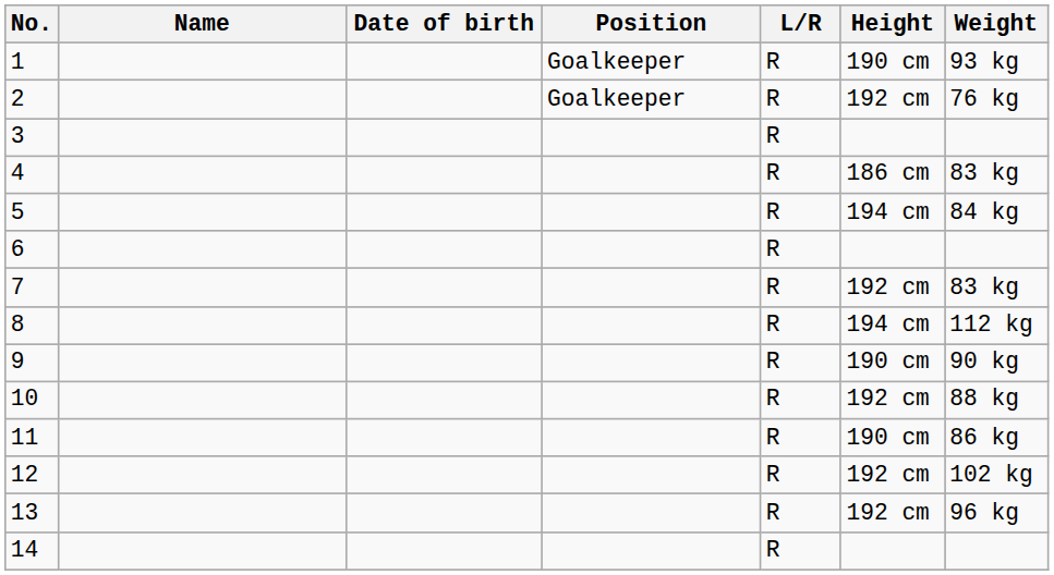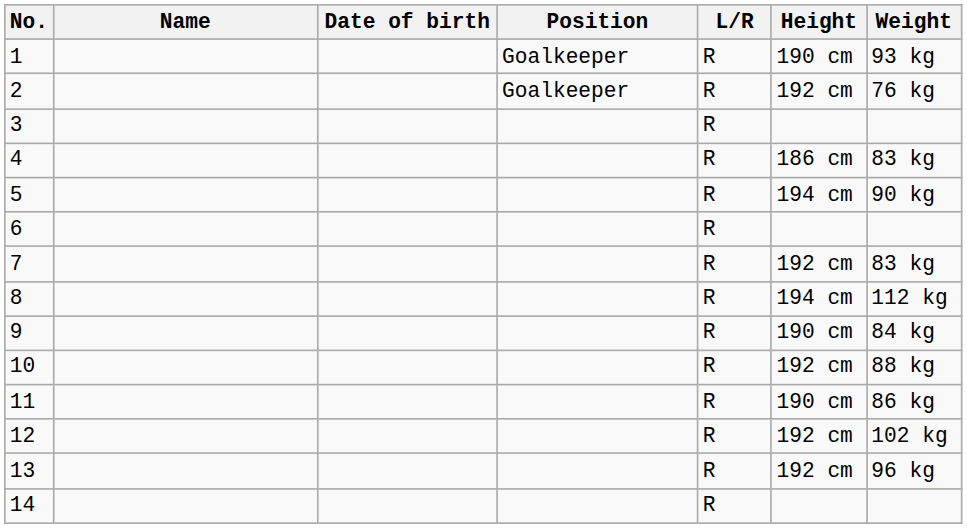5 | Weight: 84 kg -> 90 kg
9 | Weight: 90 kg -> 84 kg
